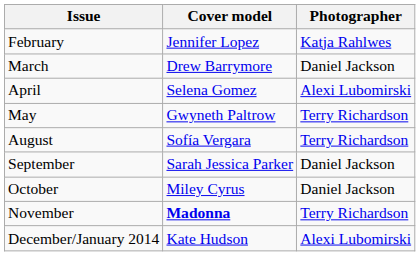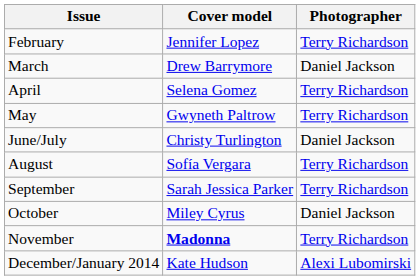February | Photographer: Katja Rahlwes -> Terry Richardson
April | Photographer: Alexi Lubomirski -> Terry Richardson
+ row: June/July | Christy Turlington | Daniel Jackson
September | Photographer: Daniel Jackson -> Terry Richardson
